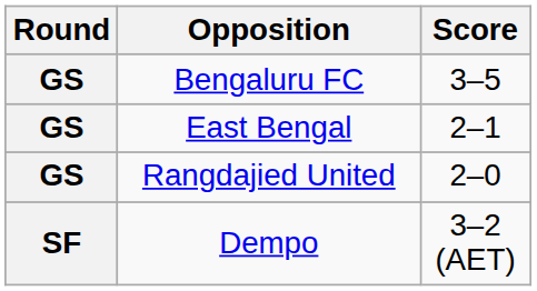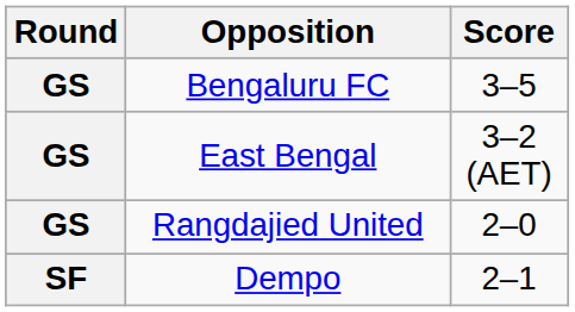East Bengal | Score: 2–1 -> 3–2 (AET)
Dempo | Score: 3–2 (AET) -> 2–1
